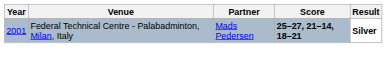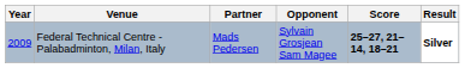+ column: Opponent | Sylvain Grosjean Sam Magee
Federal Technical Centre - Palabadminton, Milan, Italy | Year: 2001 -> 2009
